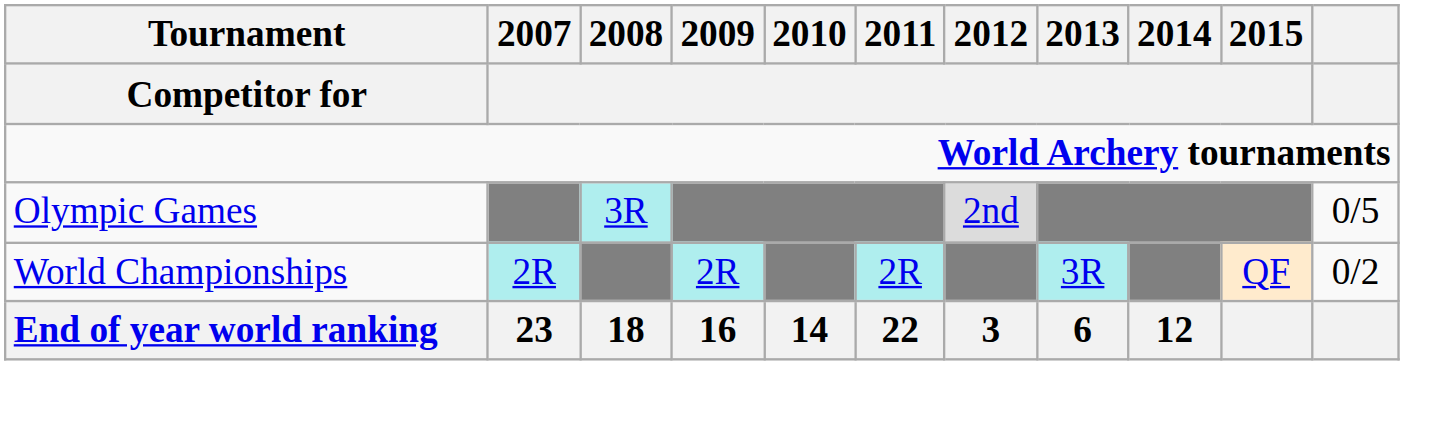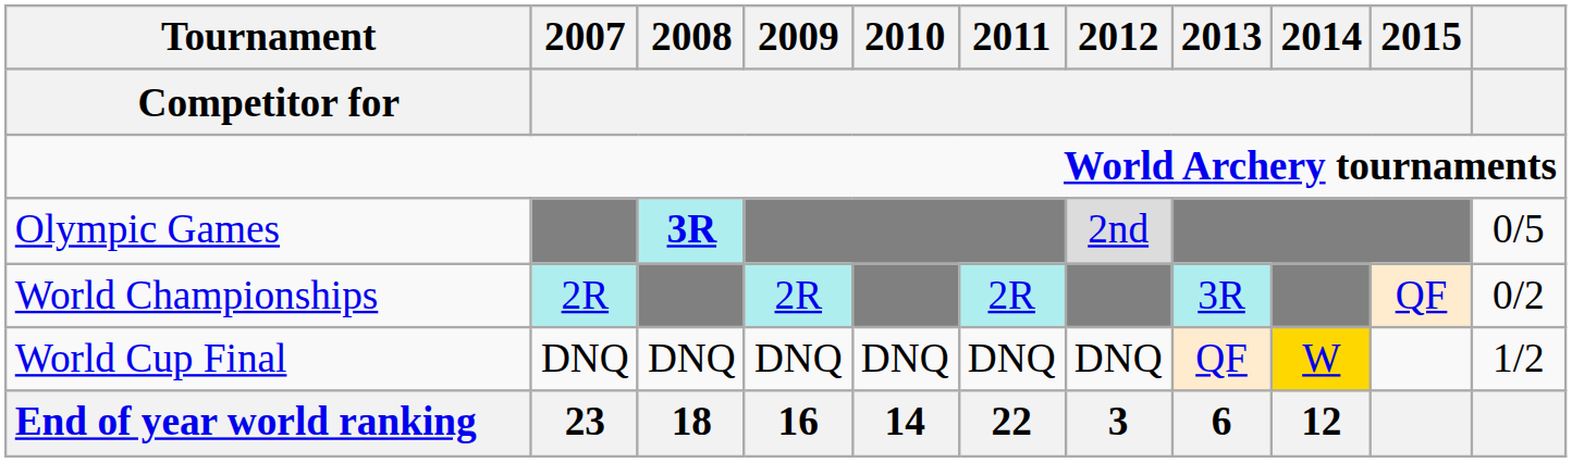Olympic Games | 2008: normal -> bold
+ row: World Cup Final | DNQ | DNQ | DNQ | DNQ | DNQ | DNQ | QF | W | 1/2
